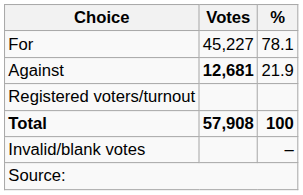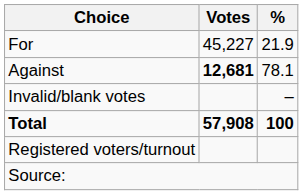For | %: 78.1 -> 21.9
Against | %: 21.9 -> 78.1
rows swapped: Invalid/blank votes <-> Registered voters/turnout
